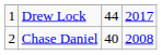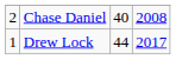rows swapped: Drew Lock <-> Chase Daniel
